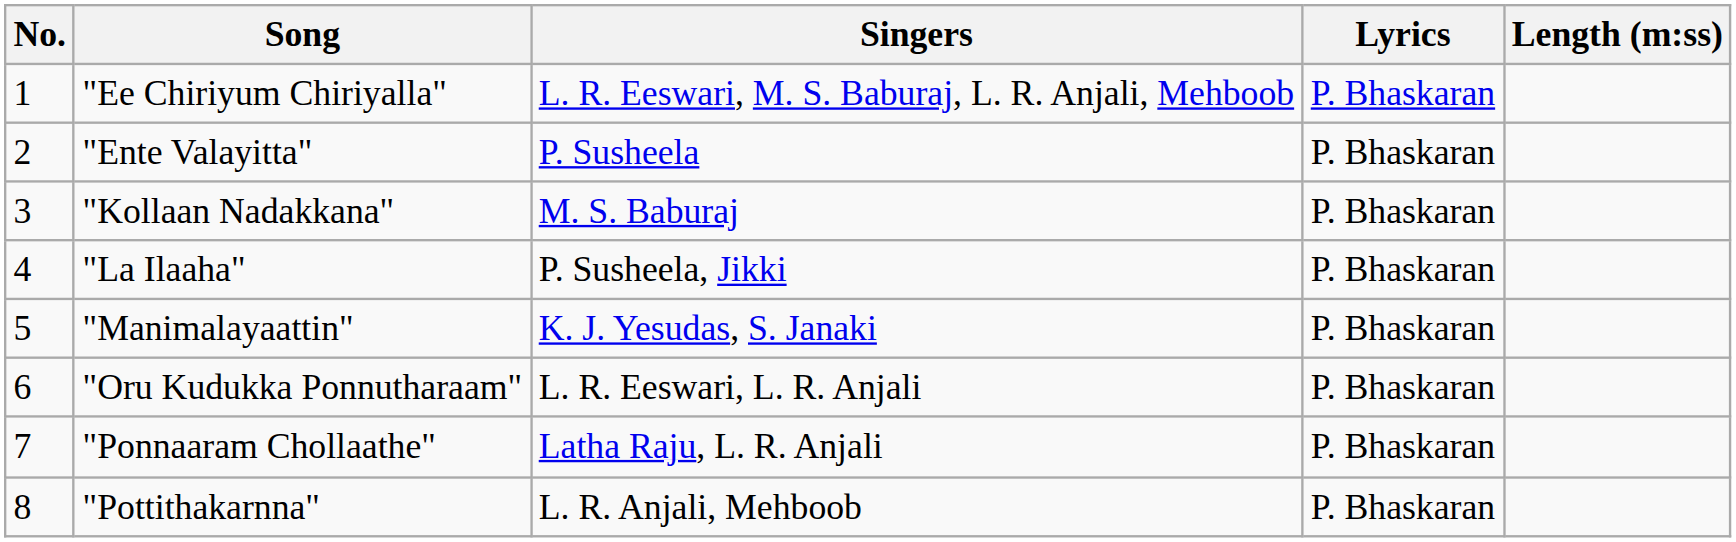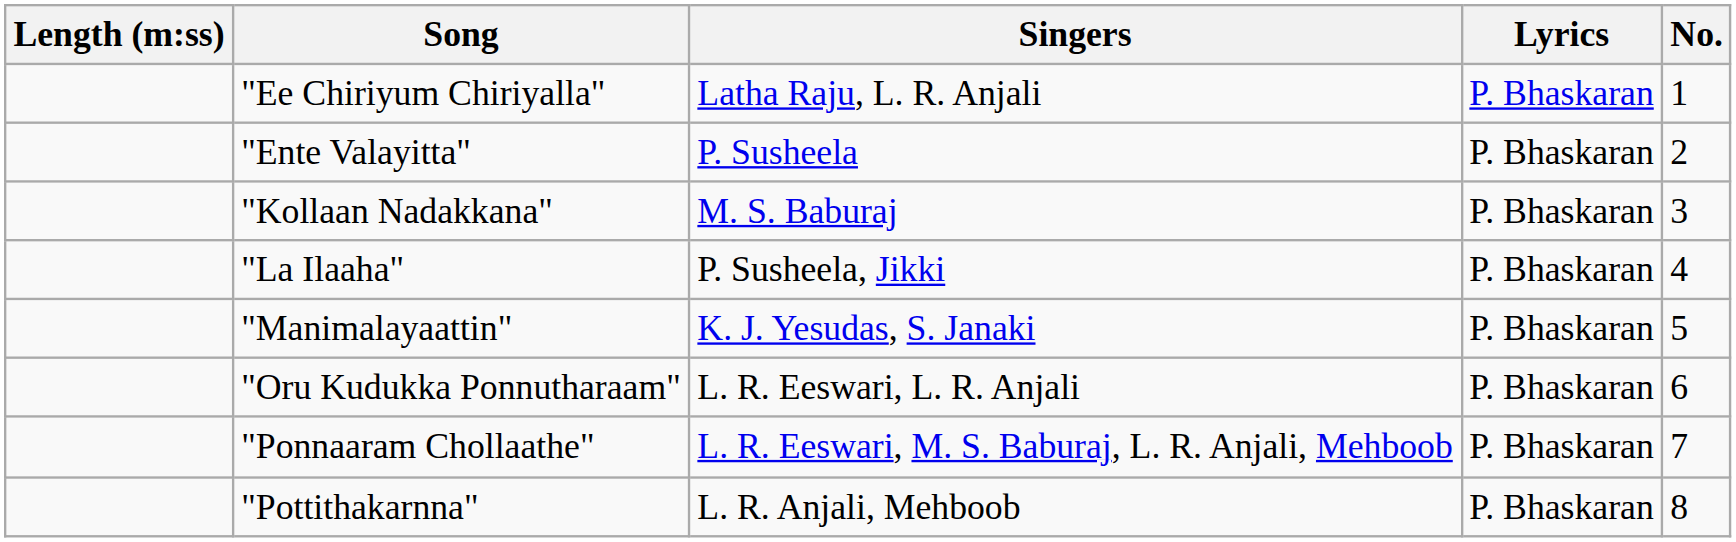columns swapped: No. <-> Length (m:ss)
"Ee Chiriyum Chiriyalla" | Singers: L. R. Eeswari, M. S. Baburaj, L. R. Anjali, Mehboob -> Latha Raju, L. R. Anjali
"Ponnaaram Chollaathe" | Singers: Latha Raju, L. R. Anjali -> L. R. Eeswari, M. S. Baburaj, L. R. Anjali, Mehboob
